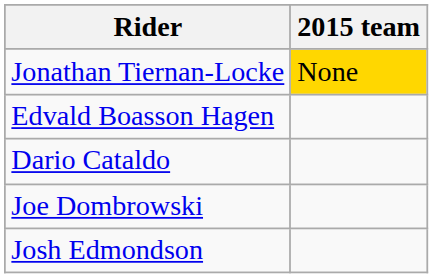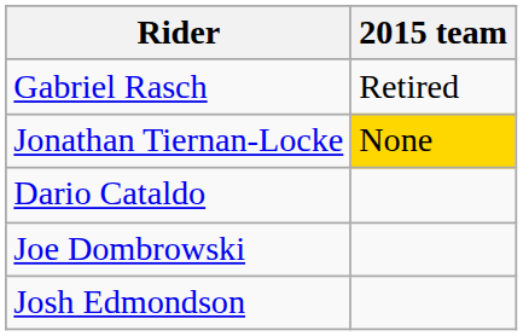+ row: Gabriel Rasch | Retired
- row: Edvald Boasson Hagen
